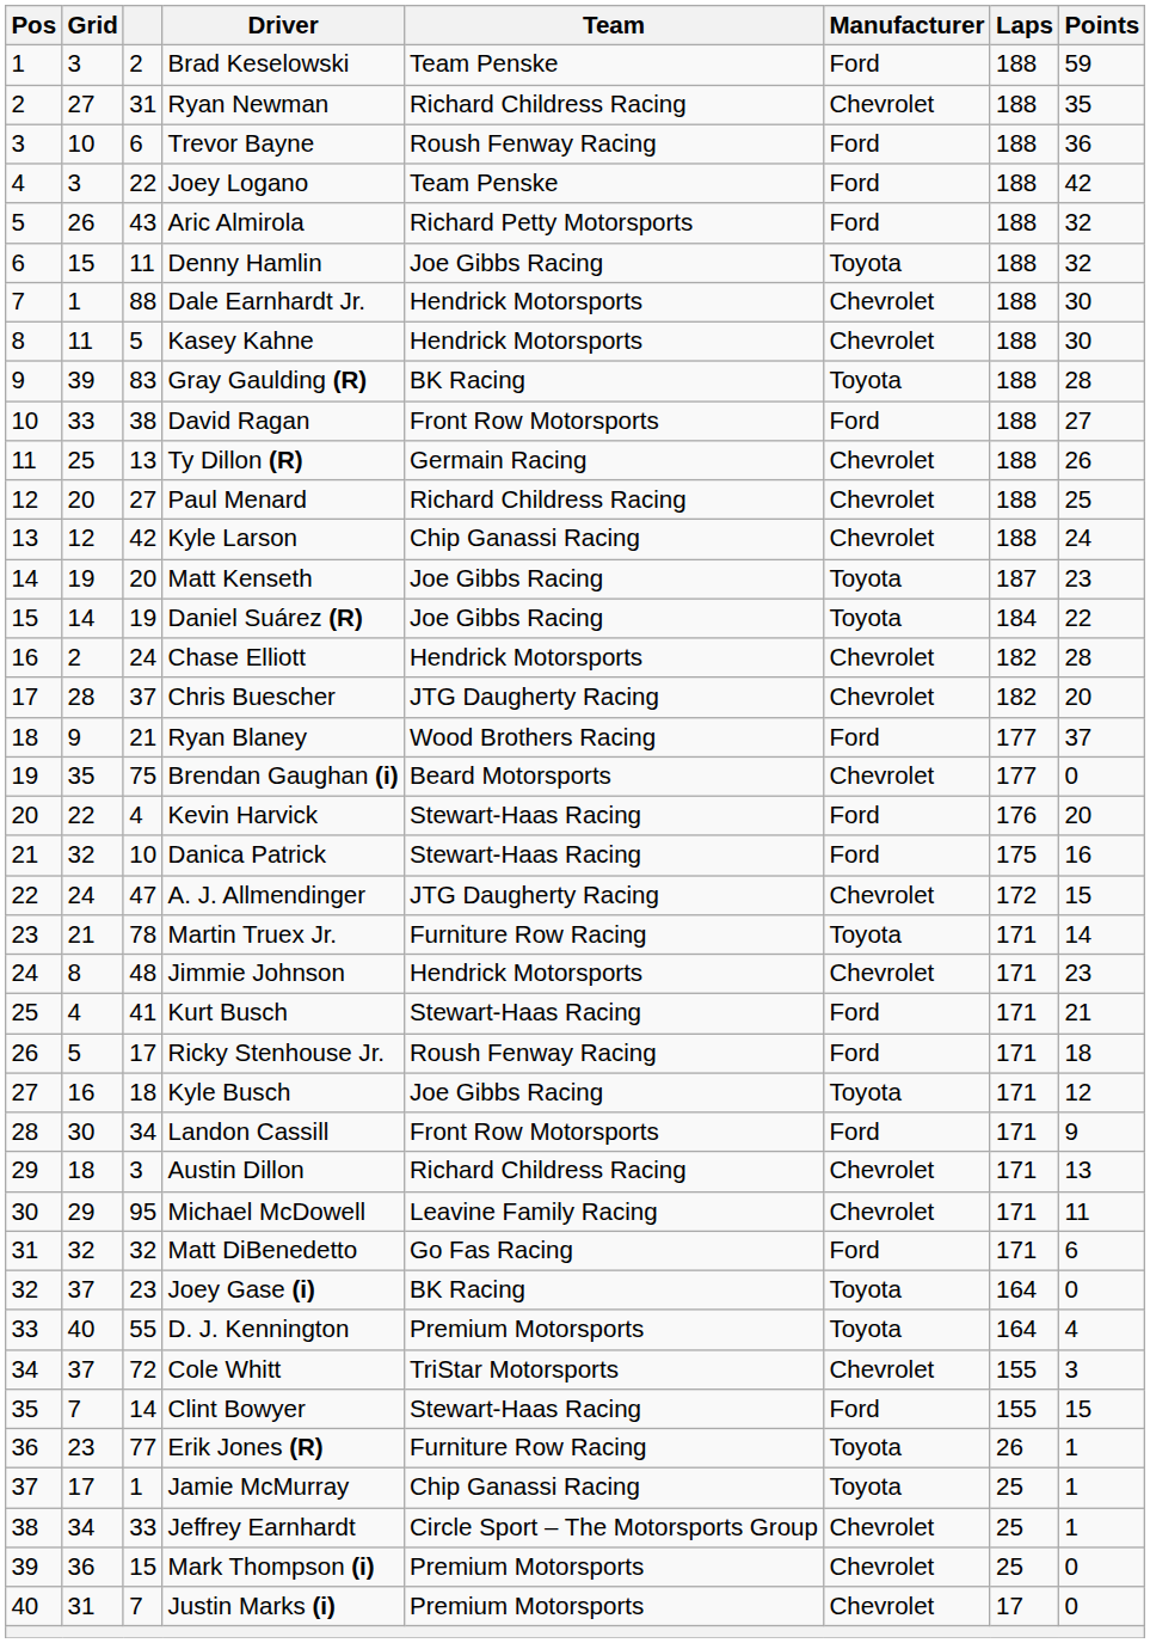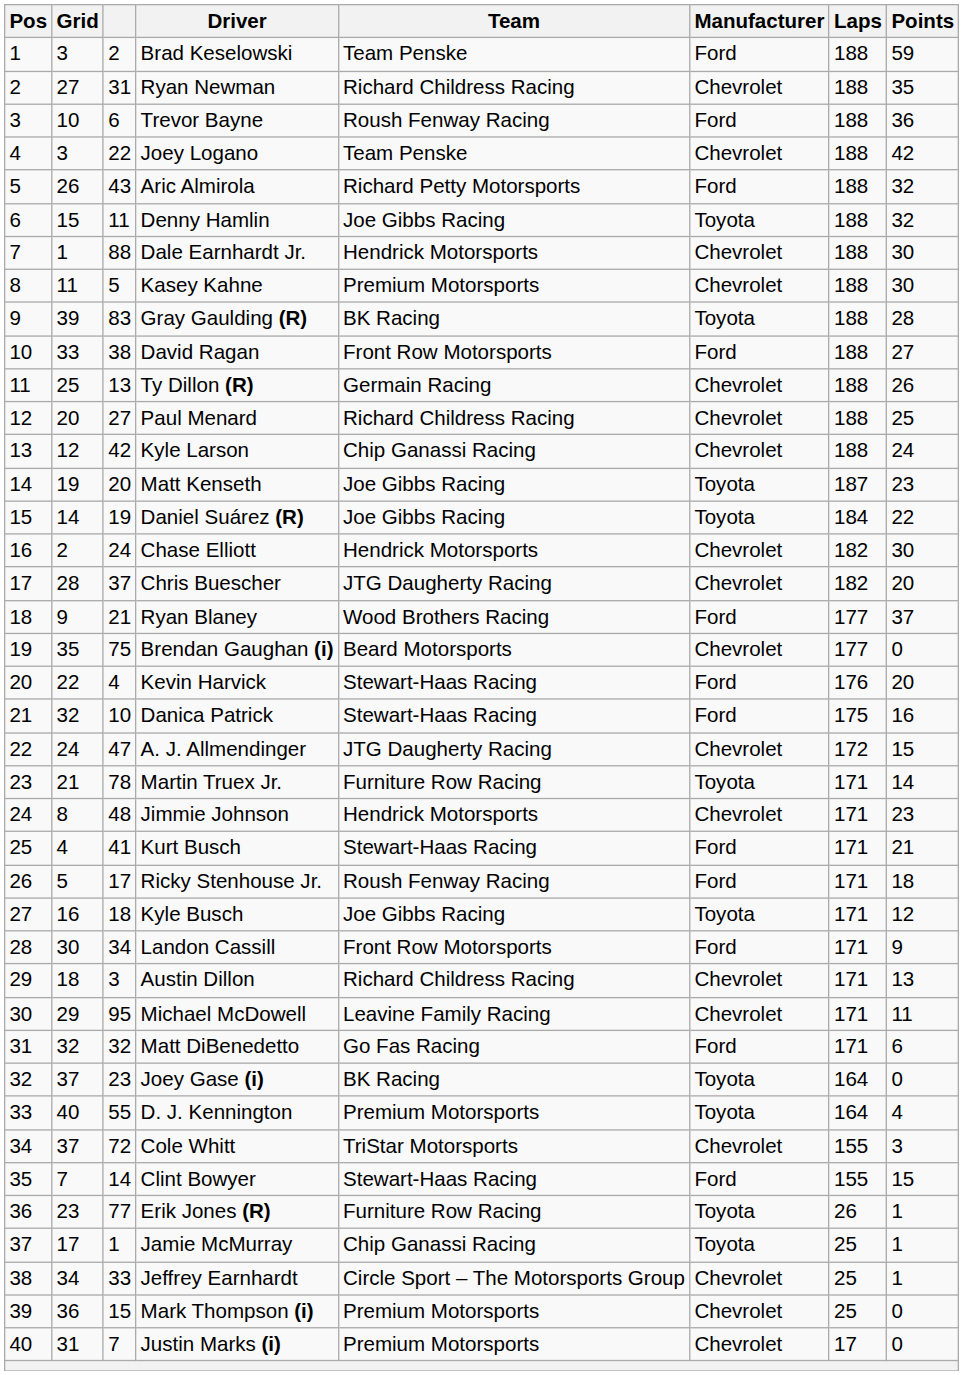Joey Logano | Manufacturer: Ford -> Chevrolet
Kasey Kahne | Team: Hendrick Motorsports -> Premium Motorsports
Chase Elliott | Points: 28 -> 30
